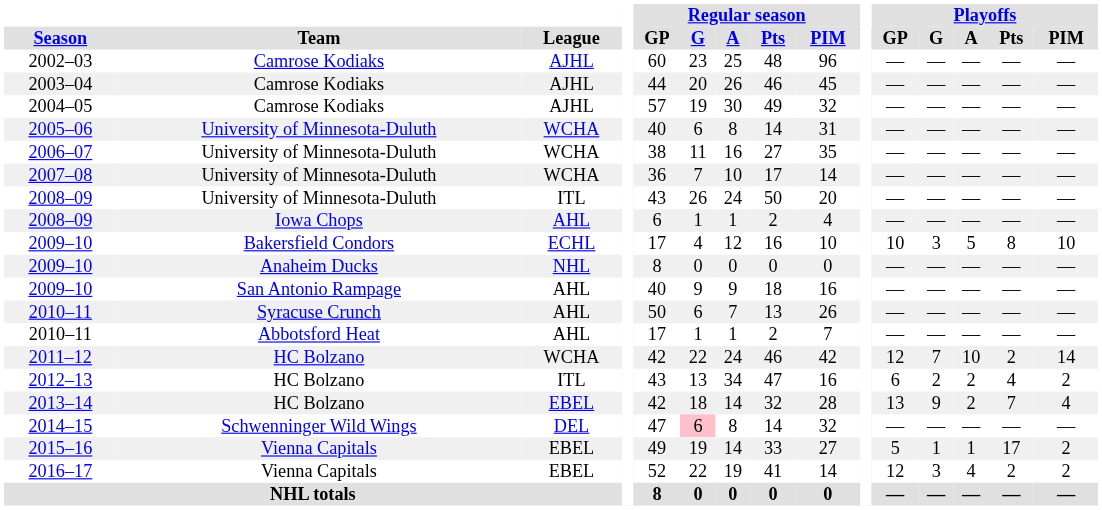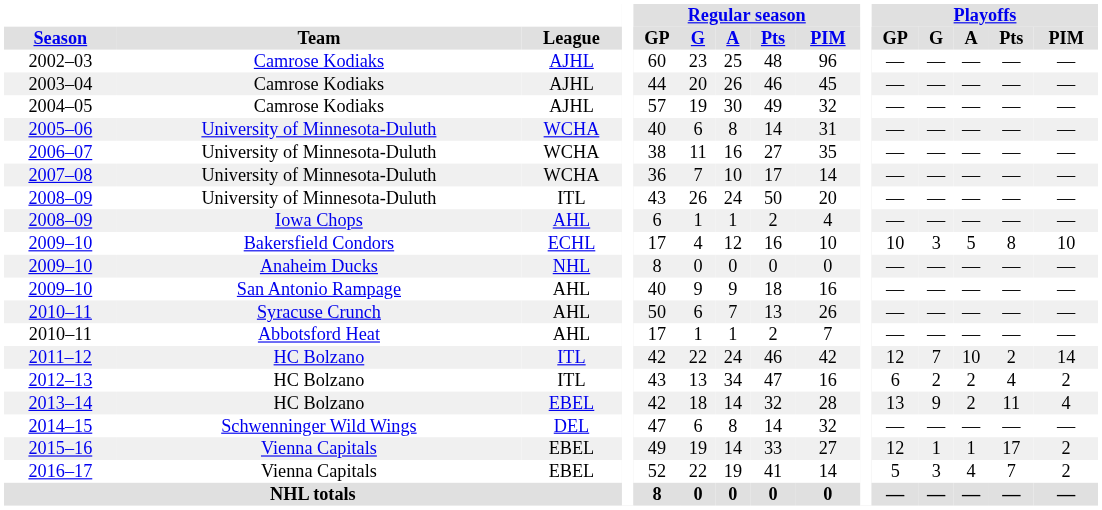2011–12 | League: WCHA -> ITL
2013–14 | Playoffs / Pts: 7 -> 11
2014–15 | Regular season / G: pink background -> no background
2015–16 | Playoffs / GP: 5 -> 12
2016–17 | Playoffs / GP: 12 -> 5
2016–17 | Playoffs / Pts: 2 -> 7
